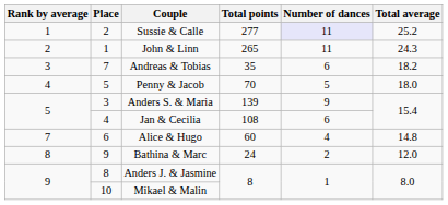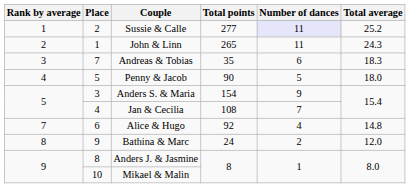Andreas & Tobias | Total average: 18.2 -> 18.3
Penny & Jacob | Total points: 70 -> 90
Anders S. & Maria | Total points: 139 -> 154
Jan & Cecilia | Number of dances: 6 -> 7
Alice & Hugo | Total points: 60 -> 92
